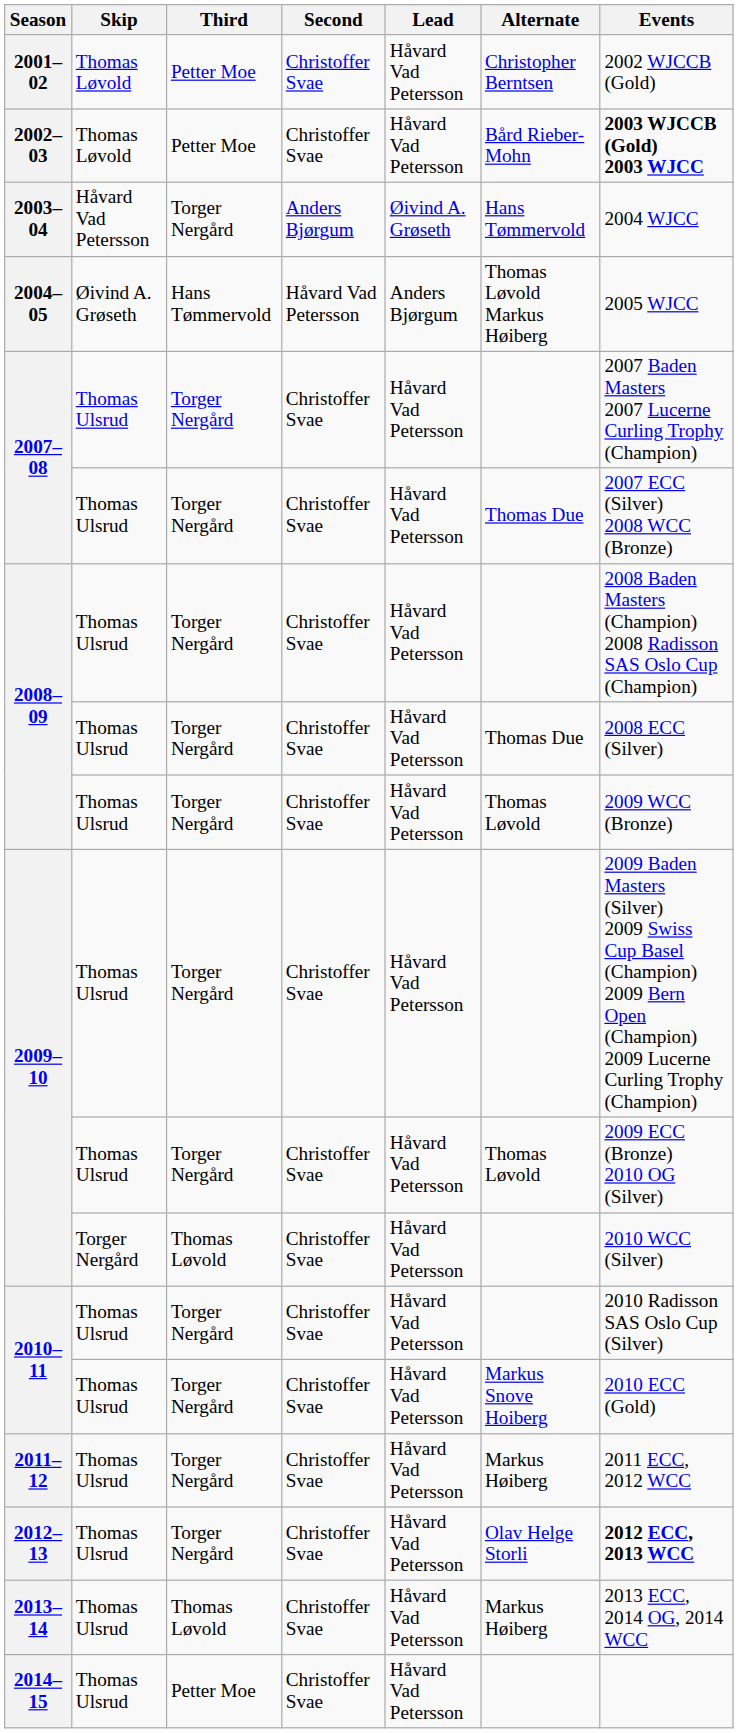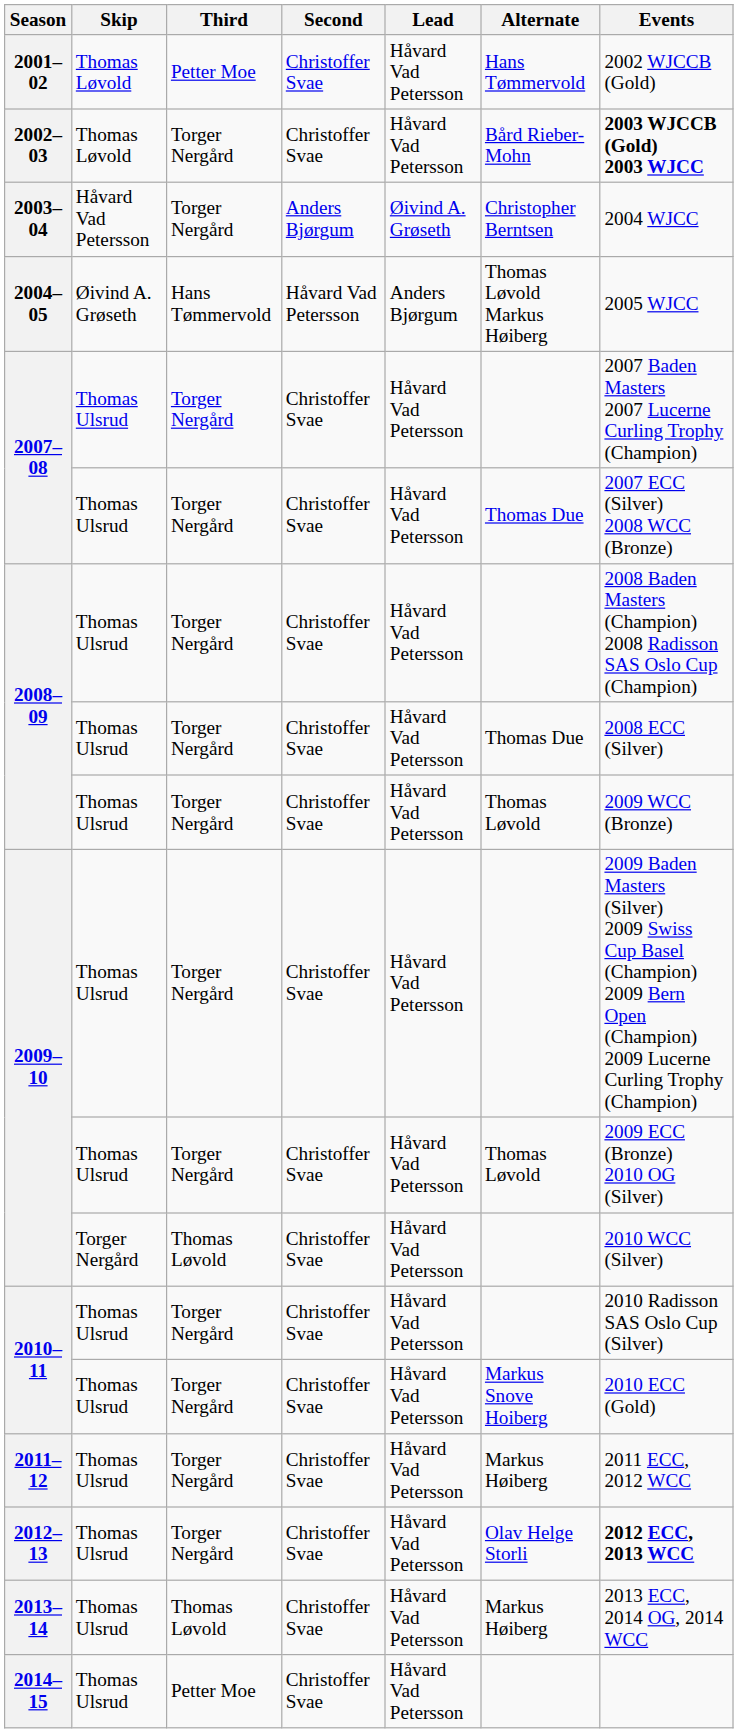2001–02 | Alternate: Christopher Berntsen -> Hans Tømmervold
2002–03 | Third: Petter Moe -> Torger Nergård
2003–04 | Alternate: Hans Tømmervold -> Christopher Berntsen
